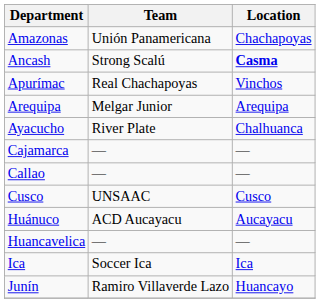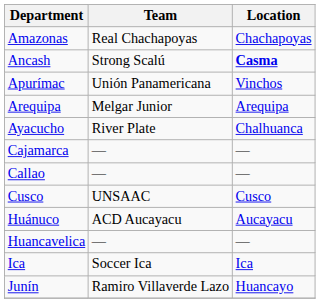Amazonas | Team: Unión Panamericana -> Real Chachapoyas
Apurímac | Team: Real Chachapoyas -> Unión Panamericana
